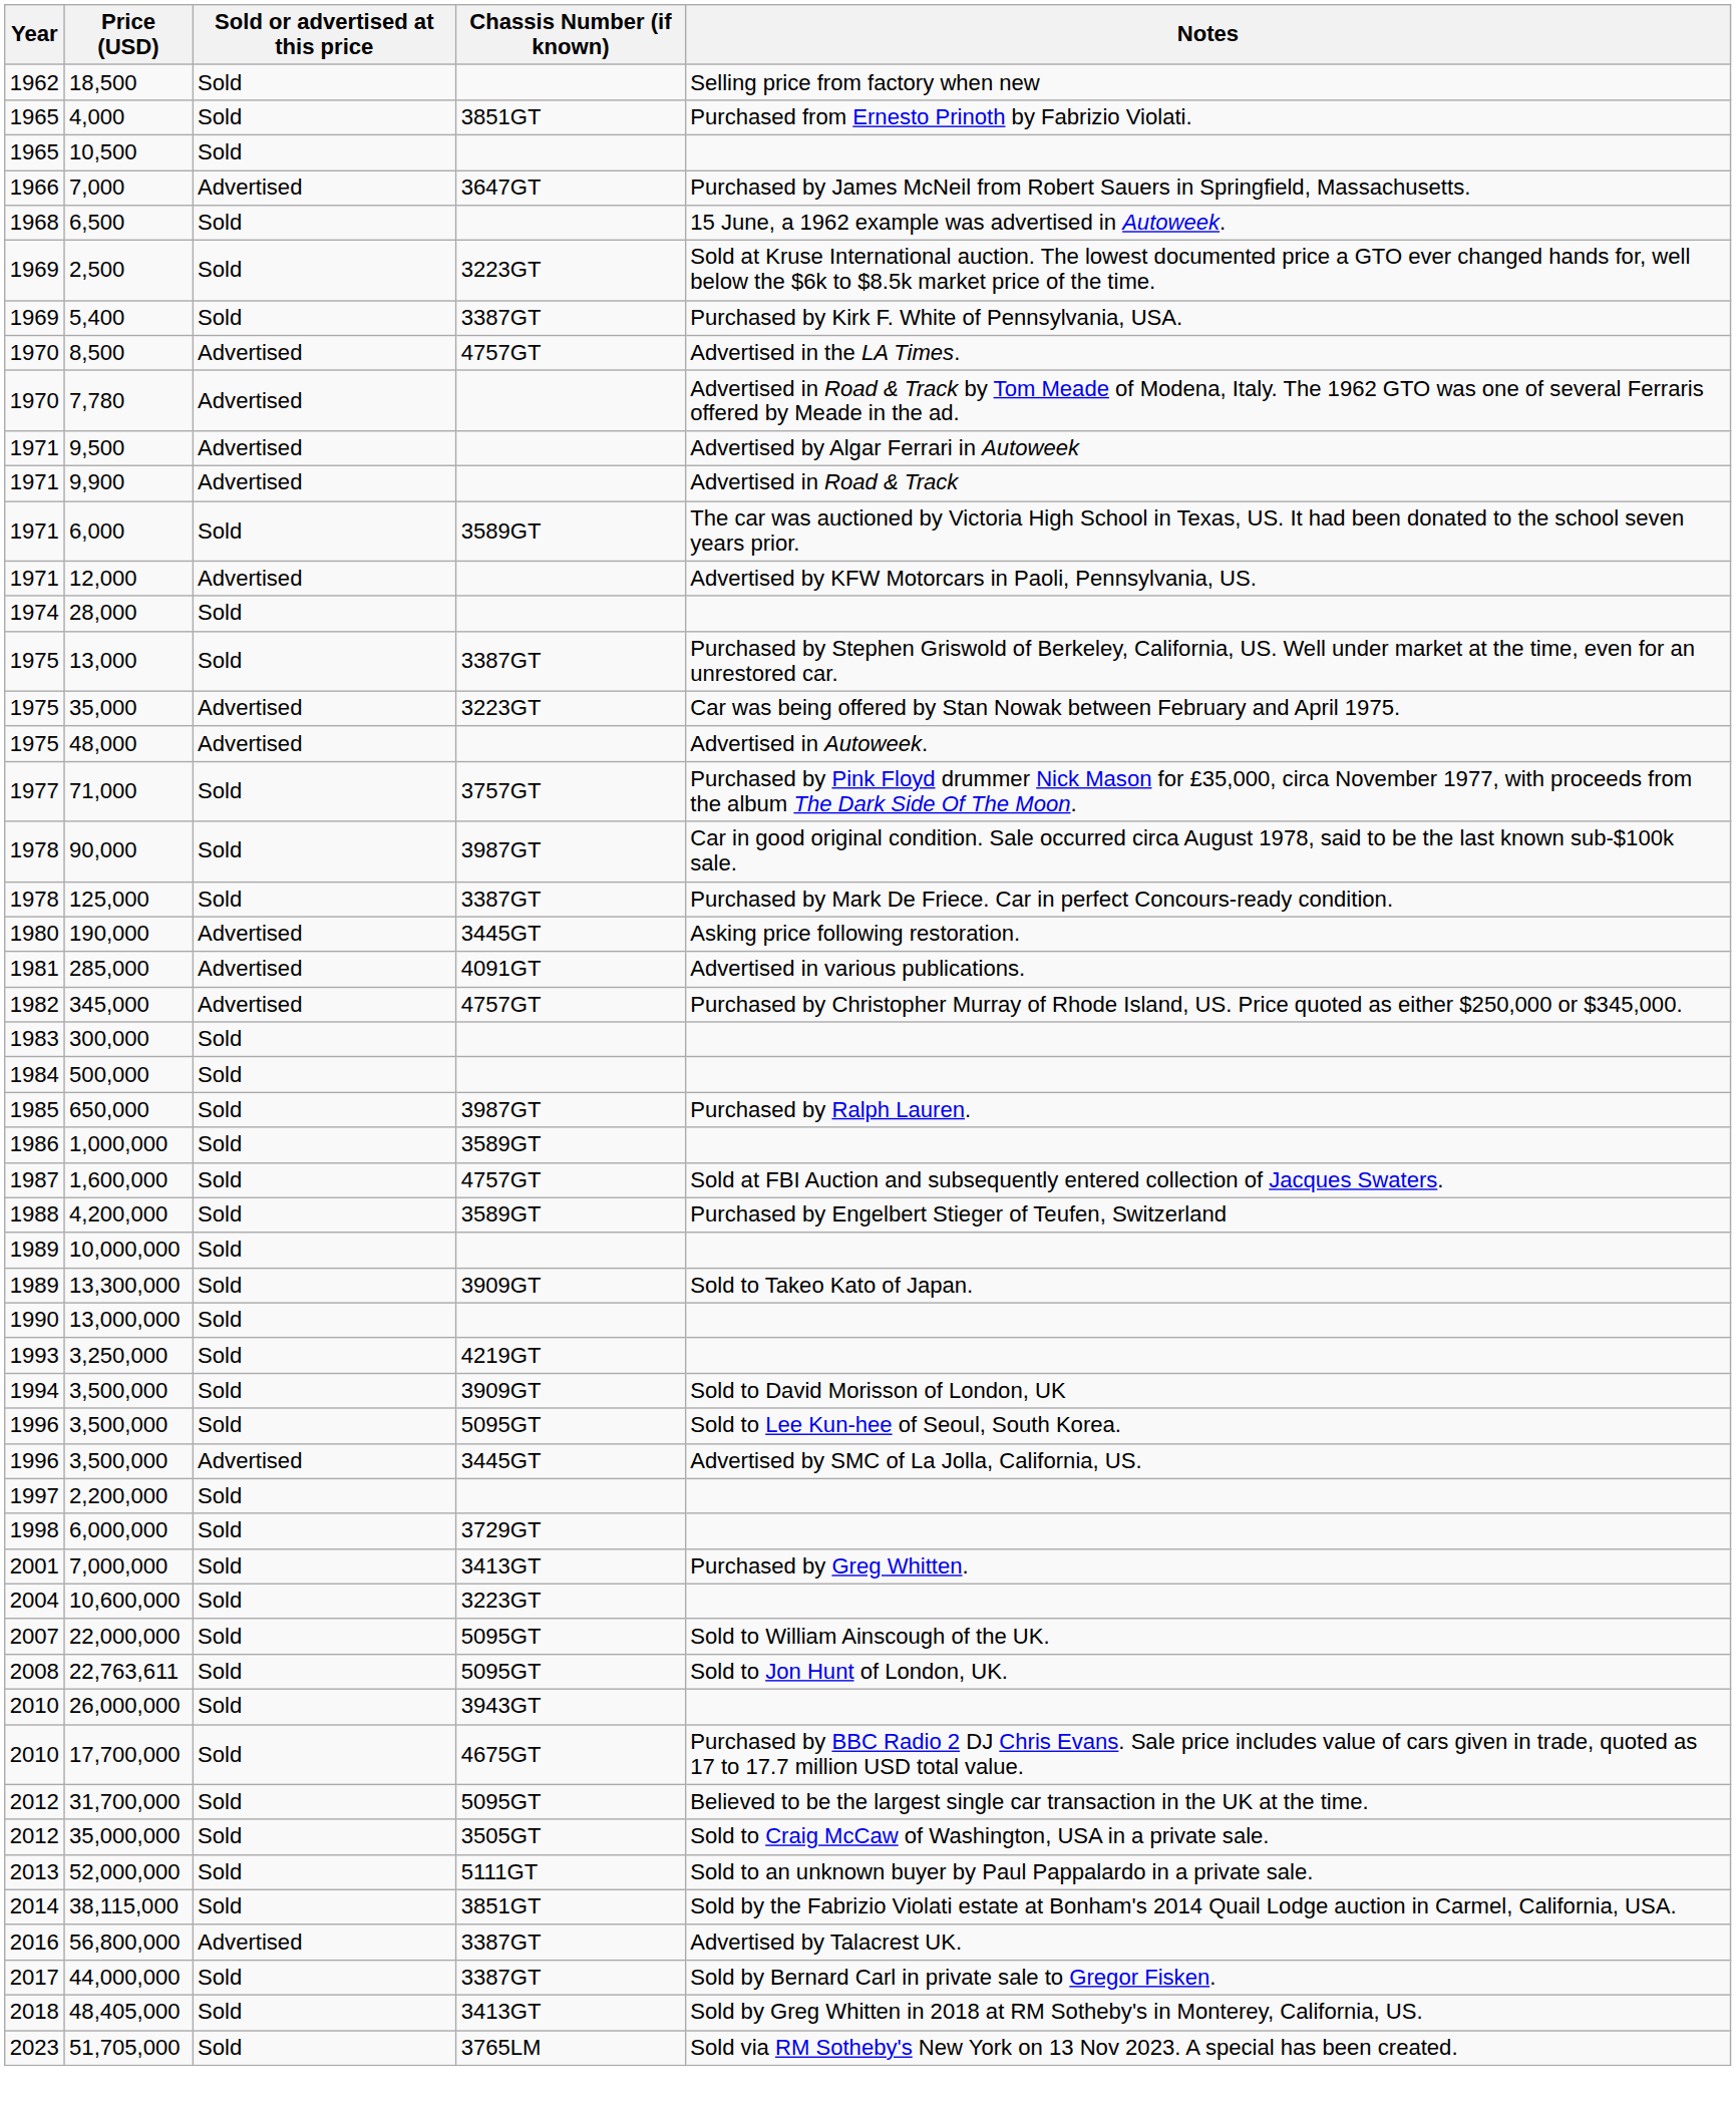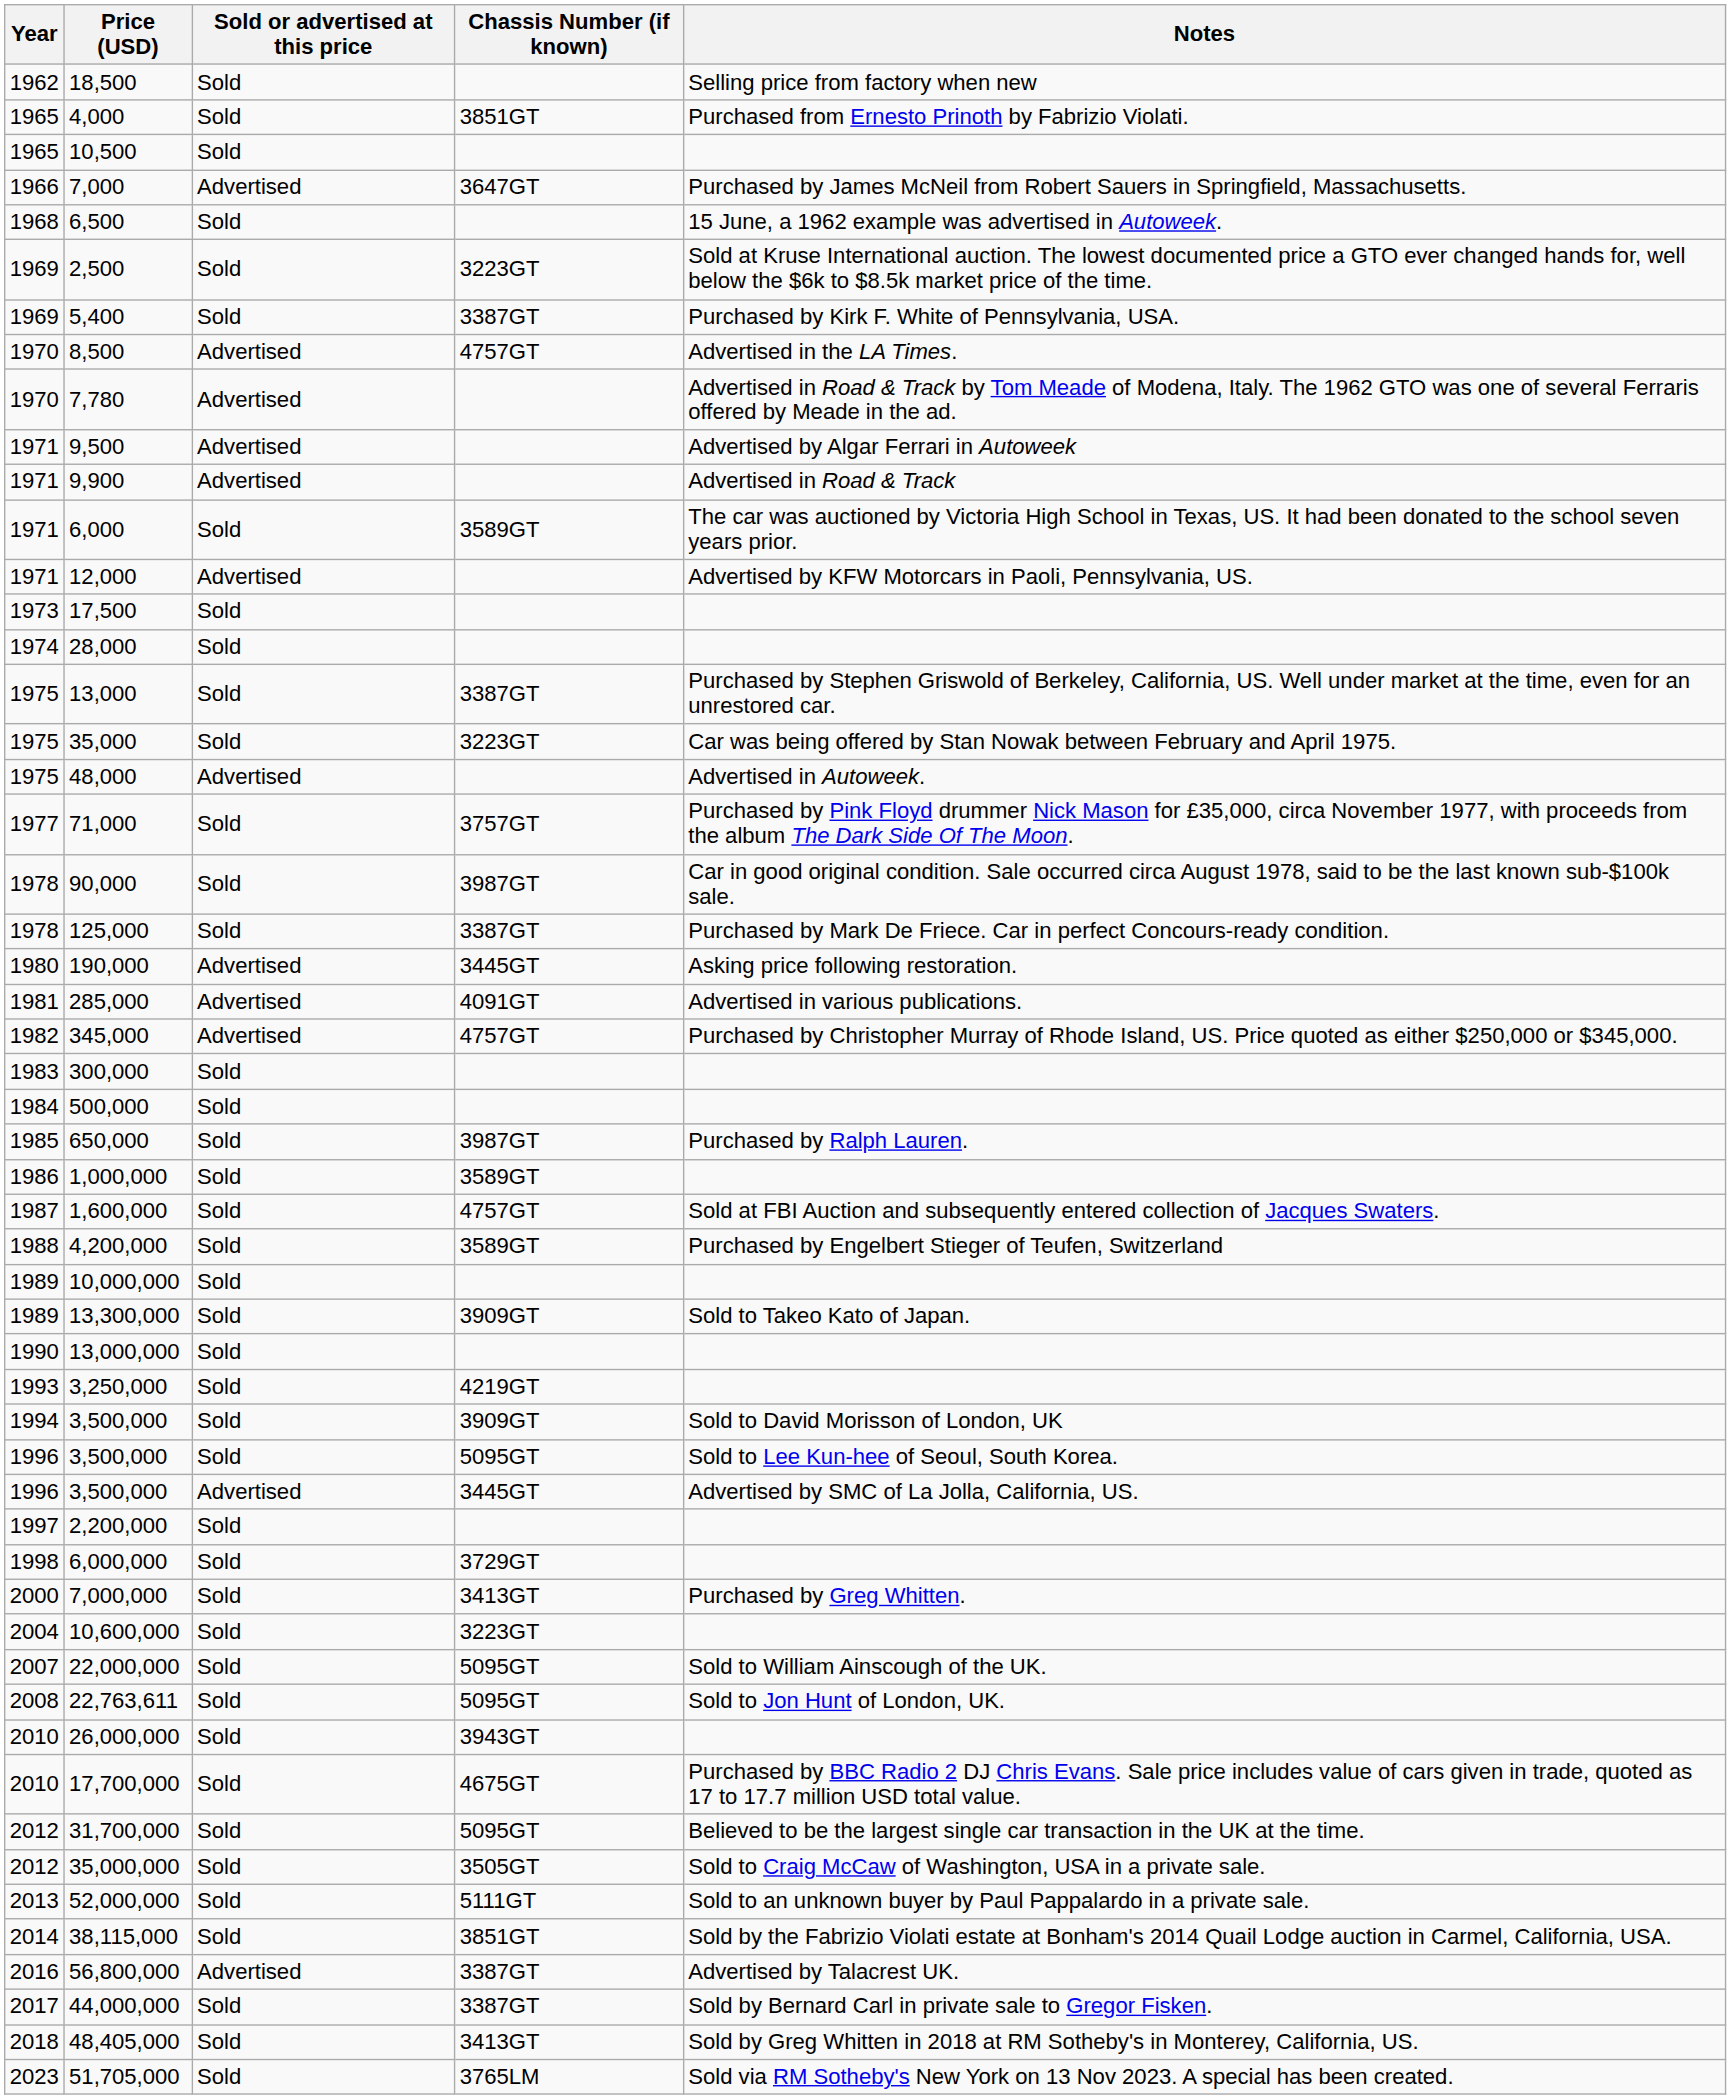+ row: 1973 | 17,500 | Sold
35,000 | Sold or advertised at this price: Advertised -> Sold
7,000,000 | Year: 2001 -> 2000
